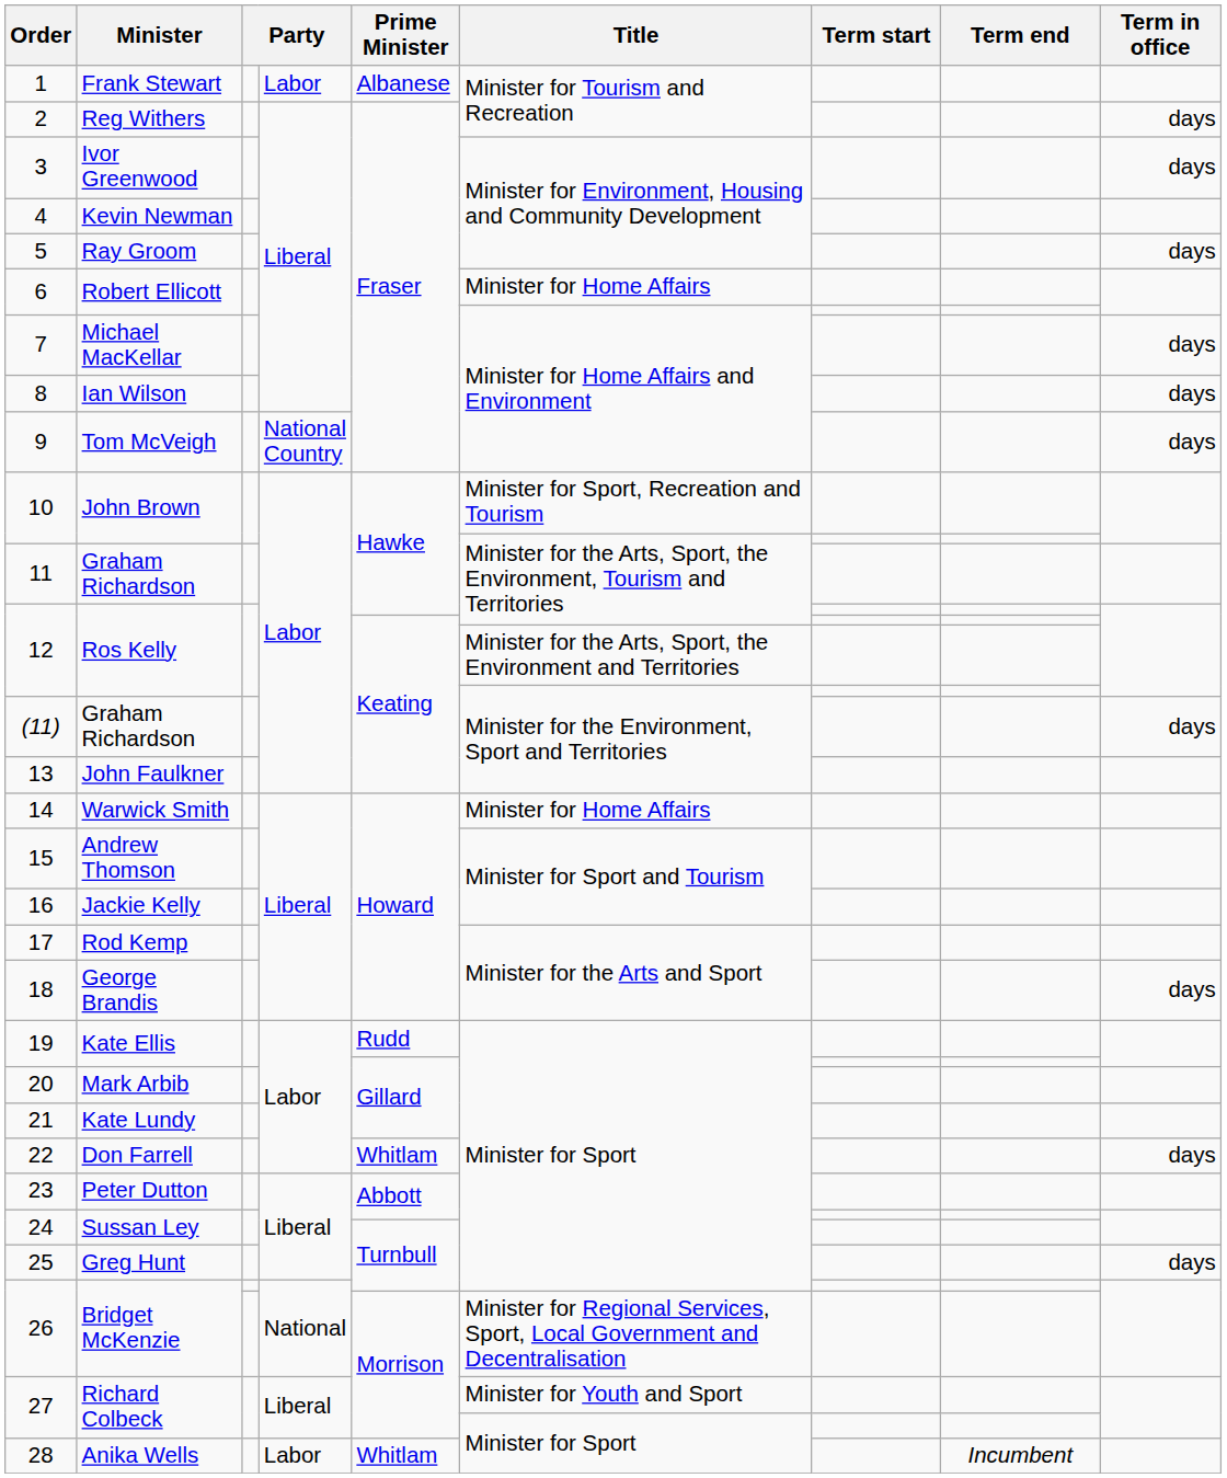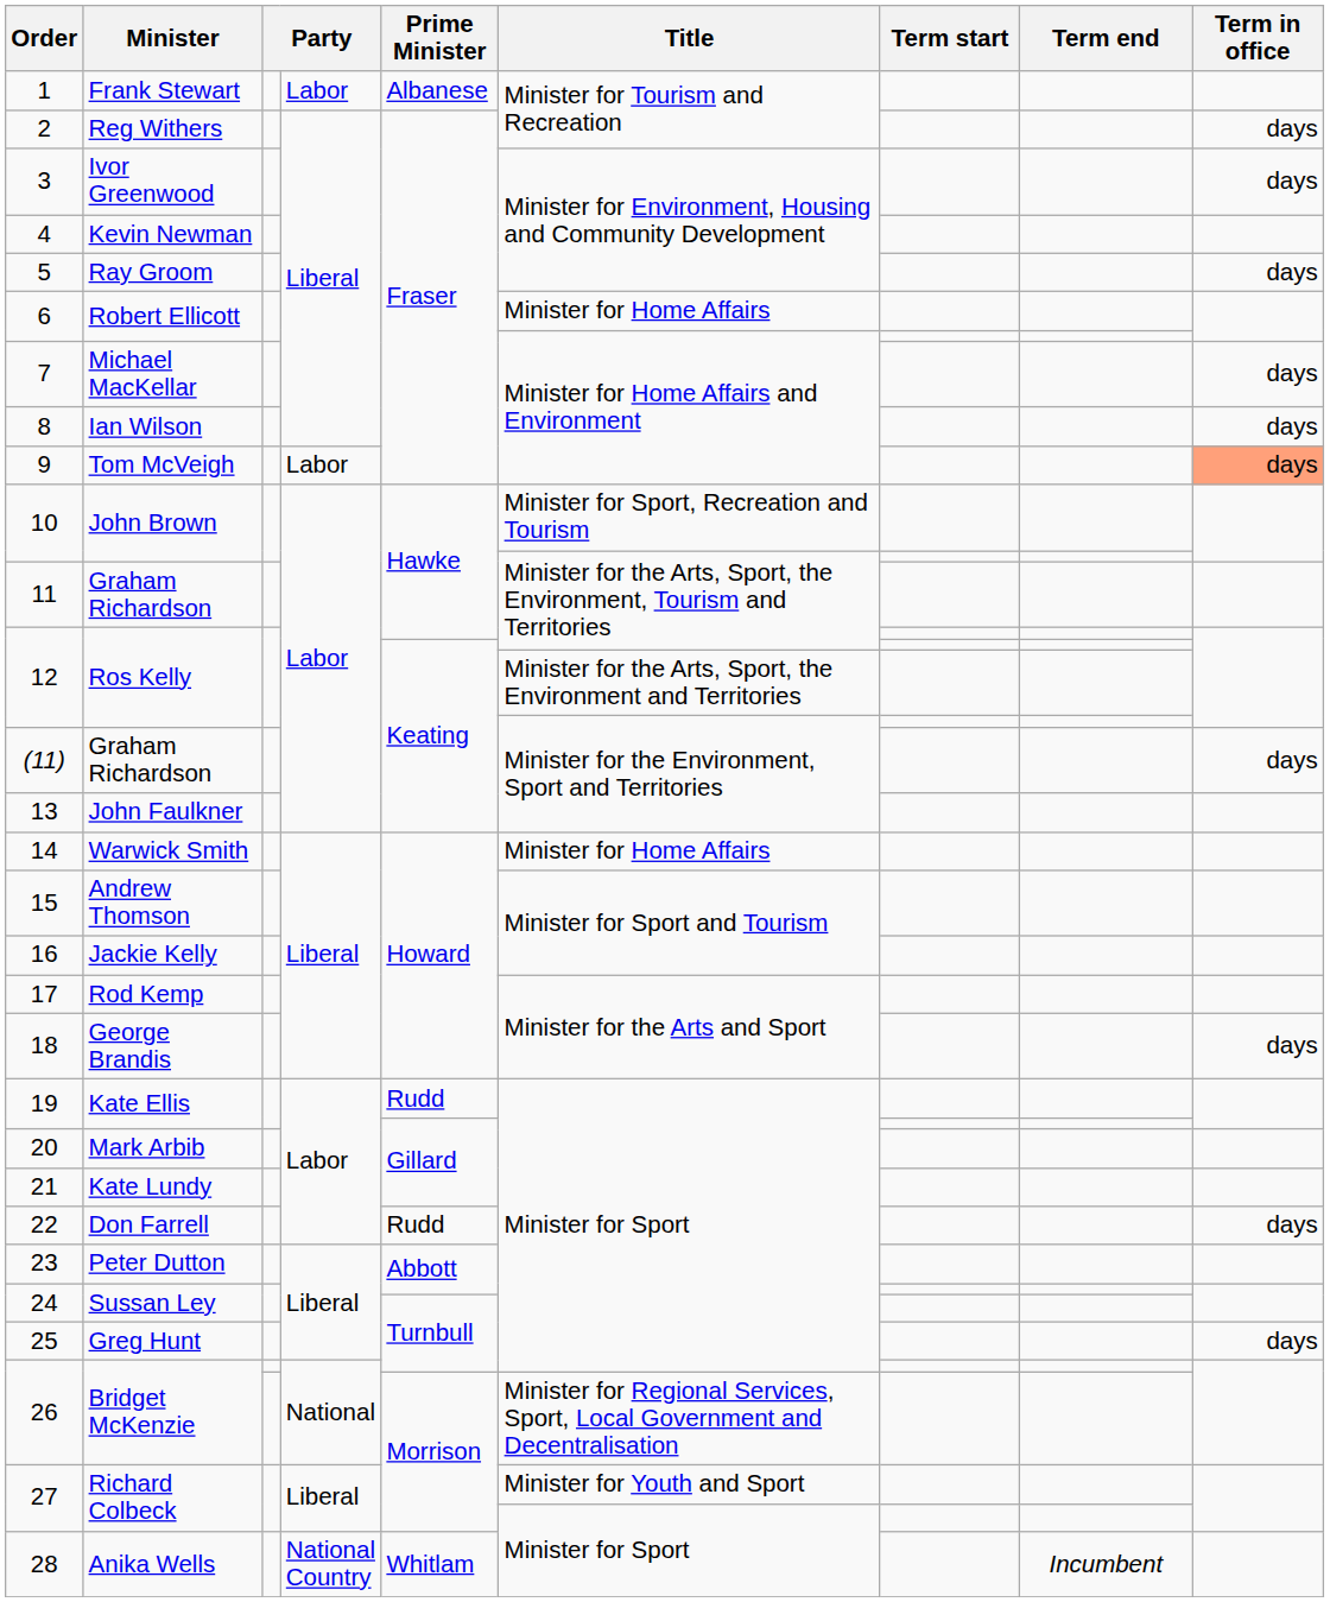9 | column 4: National Country -> Labor
9 | Term in office: no background -> lightsalmon background
22 | Prime Minister: Whitlam -> Rudd
28 | column 4: Labor -> National Country
